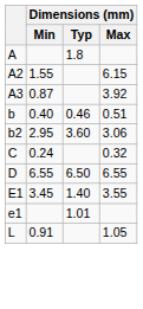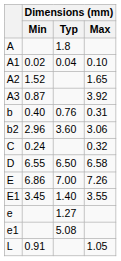+ row: A1 | 0.02 | 0.04 | 0.10
A2 | Dimensions (mm) / Min: 1.55 -> 1.52
A2 | Dimensions (mm) / Max: 6.15 -> 1.65
b | Dimensions (mm) / Typ: 0.46 -> 0.76
b | Dimensions (mm) / Max: 0.51 -> 0.31
b2 | Dimensions (mm) / Min: 2.95 -> 2.96
D | Dimensions (mm) / Max: 6.55 -> 6.58
+ row: E | 6.86 | 7.00 | 7.26
+ row: e | 1.27
e1 | Dimensions (mm) / Typ: 1.01 -> 5.08
